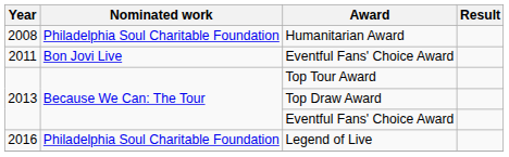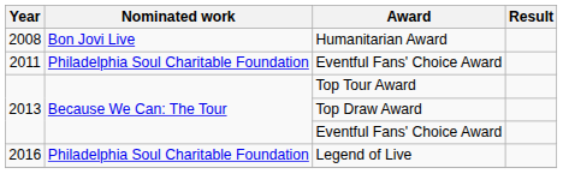Humanitarian Award | Nominated work: Philadelphia Soul Charitable Foundation -> Bon Jovi Live
2011 / Eventful Fans' Choice Award | Nominated work: Bon Jovi Live -> Philadelphia Soul Charitable Foundation
